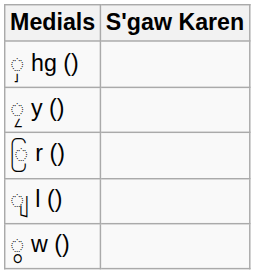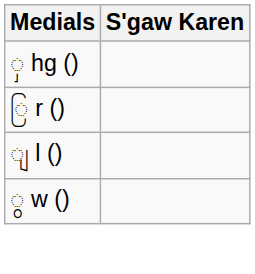- row: ၠ y ()
